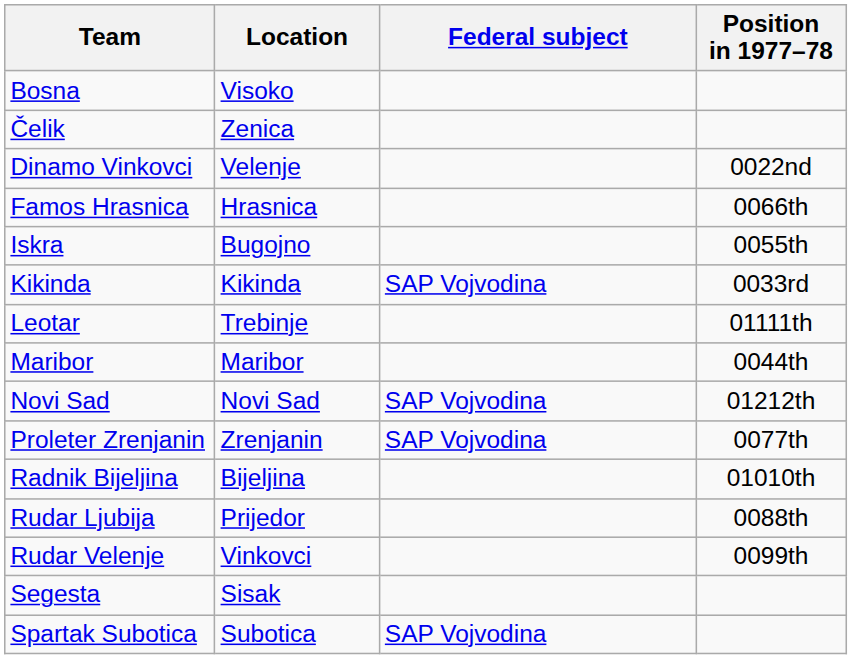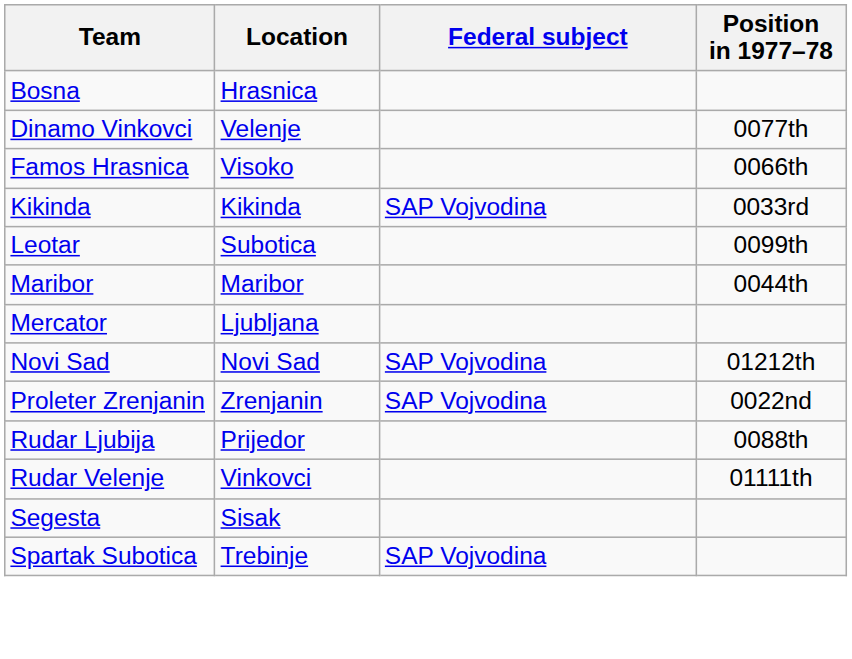Bosna | Location: Visoko -> Hrasnica
- row: Čelik | Zenica
Dinamo Vinkovci | Position in 1977–78: 0022nd -> 0077th
Famos Hrasnica | Location: Hrasnica -> Visoko
- row: Iskra | Bugojno | 0055th
Leotar | Location: Trebinje -> Subotica
Leotar | Position in 1977–78: 01111th -> 0099th
+ row: Mercator | Ljubljana
Proleter Zrenjanin | Position in 1977–78: 0077th -> 0022nd
- row: Radnik Bijeljina | Bijeljina | 01010th
Rudar Velenje | Position in 1977–78: 0099th -> 01111th
Spartak Subotica | Location: Subotica -> Trebinje
